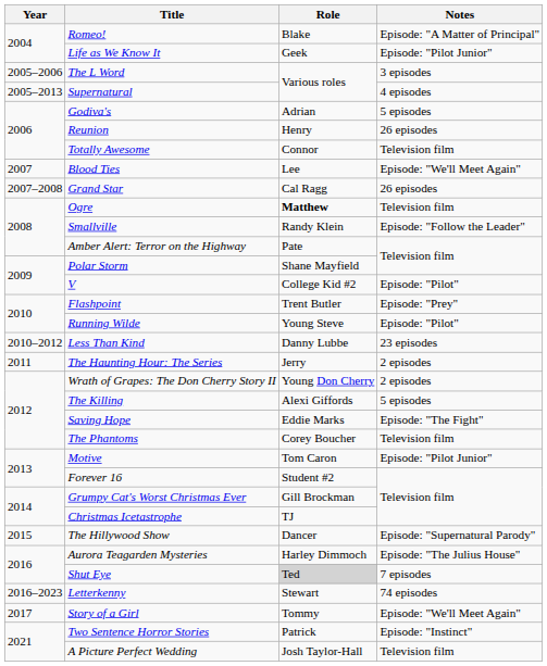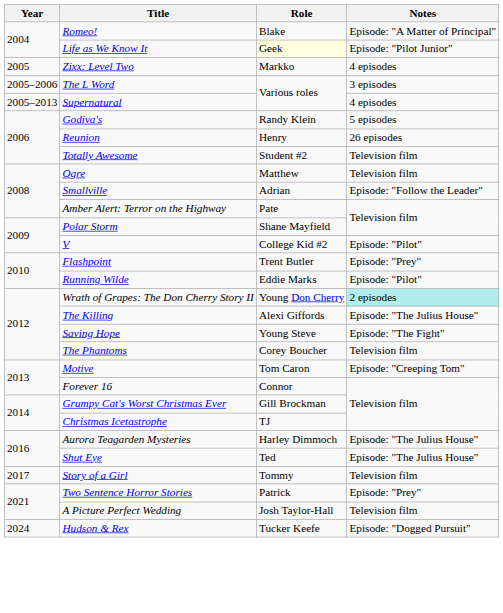Life as We Know It | Role: no background -> lightyellow background
+ row: 2005 | Zixx: Level Two | Markko | 4 episodes
Godiva's | Role: Adrian -> Randy Klein
Totally Awesome | Role: Connor -> Student #2
- row: 2007 | Blood Ties | Lee | Episode: "We'll Meet Again"
- row: 2007–2008 | Grand Star | Cal Ragg | 26 episodes
Ogre | Role: bold -> normal
Smallville | Role: Randy Klein -> Adrian
Running Wilde | Role: Young Steve -> Eddie Marks
- row: 2010–2012 | Less Than Kind | Danny Lubbe | 23 episodes
- row: 2011 | The Haunting Hour: The Series | Jerry | 2 episodes
Wrath of Grapes: The Don Cherry Story II | Notes: no background -> paleturquoise background
The Killing | Notes: 5 episodes -> Episode: "The Julius House"
Saving Hope | Role: Eddie Marks -> Young Steve
Motive | Notes: Episode: "Pilot Junior" -> Episode: "Creeping Tom"
Forever 16 | Role: Student #2 -> Connor
- row: 2015 | The Hillywood Show | Dancer | Episode: "Supernatural Parody"
Shut Eye | Role: lightgrey background -> no background
Shut Eye | Notes: 7 episodes -> Episode: "The Julius House"
- row: 2016–2023 | Letterkenny | Stewart | 74 episodes
Story of a Girl | Notes: Episode: "We'll Meet Again" -> Television film
Two Sentence Horror Stories | Notes: Episode: "Instinct" -> Episode: "Prey"
+ row: 2024 | Hudson & Rex | Tucker Keefe | Episode: "Dogged Pursuit"
